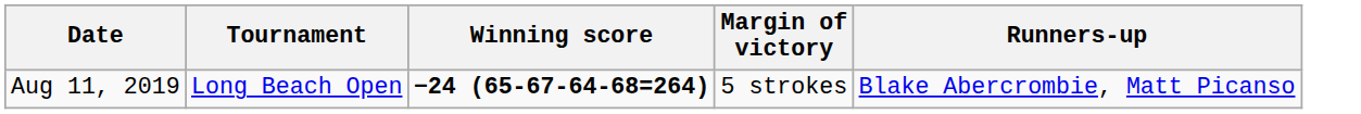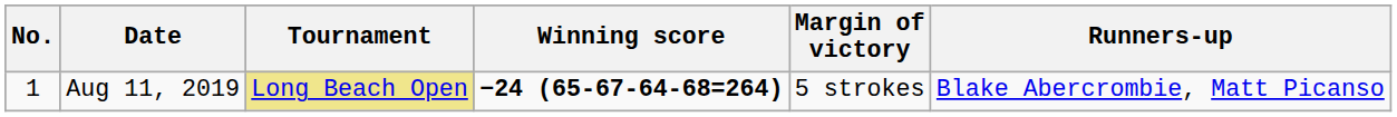+ column: No. | 1
Aug 11, 2019 | Tournament: no background -> khaki background
